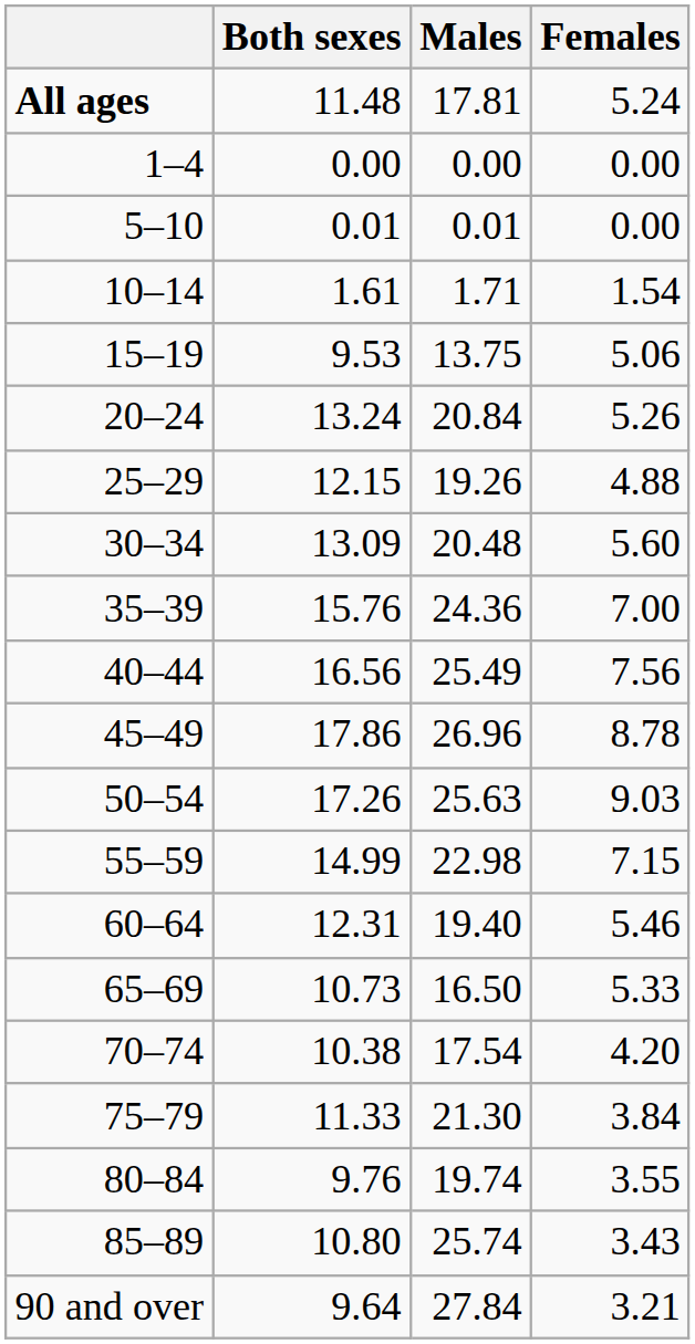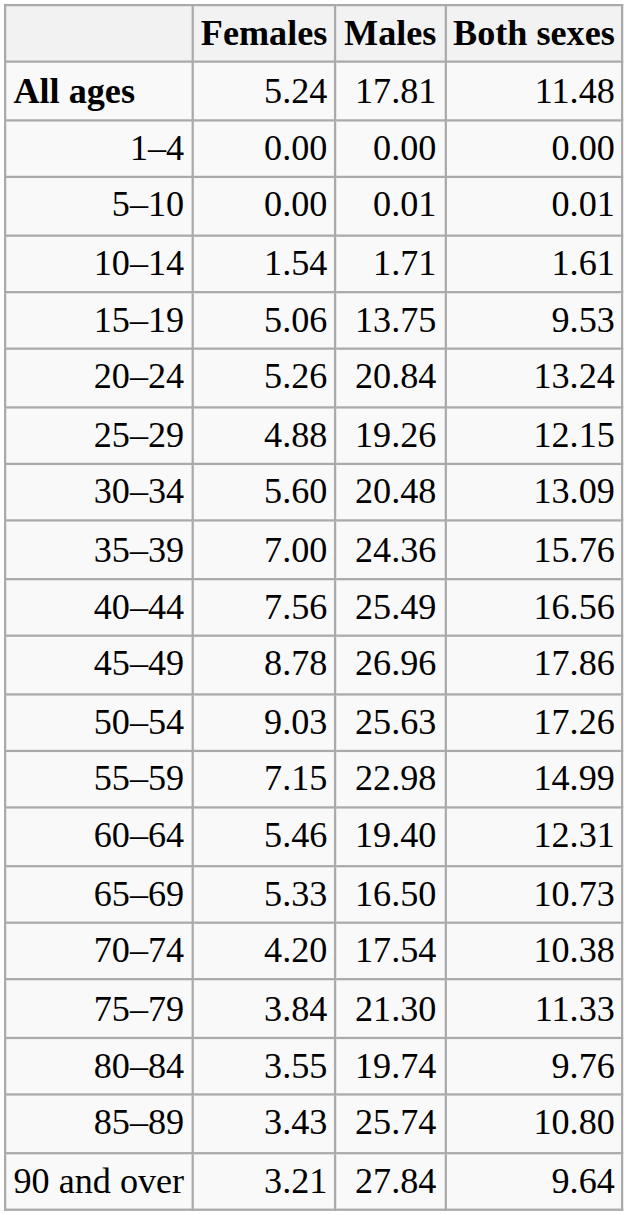columns swapped: Both sexes <-> Females
